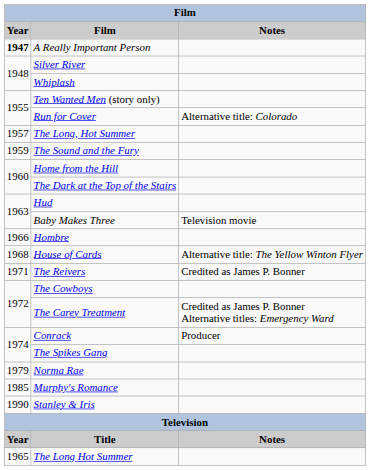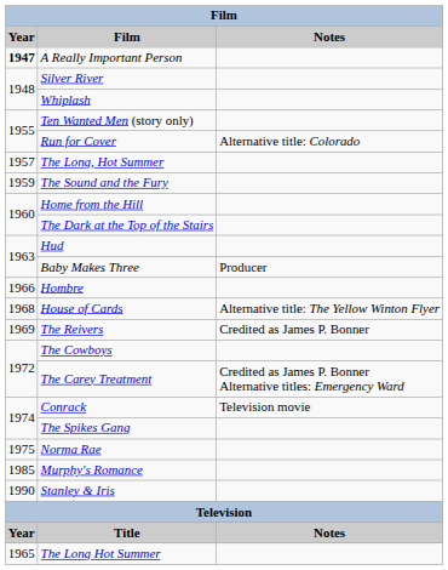Baby Makes Three | Notes: Television movie -> Producer
The Reivers | Year: 1971 -> 1969
Conrack | Notes: Producer -> Television movie
Norma Rae | Year: 1979 -> 1975
